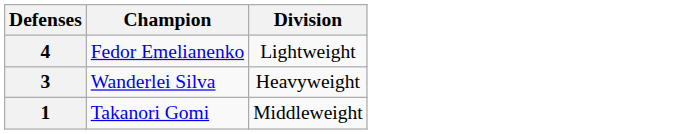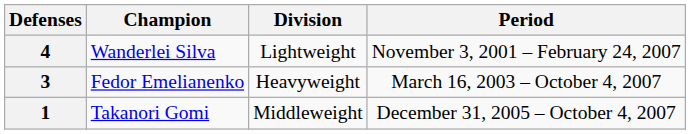+ column: Period | November 3, 2001 – February 24, 2007 | March 16, 2003 – October 4, 2007 | December 31, 2005 – October 4, 2007
4 | Champion: Fedor Emelianenko -> Wanderlei Silva
3 | Champion: Wanderlei Silva -> Fedor Emelianenko
